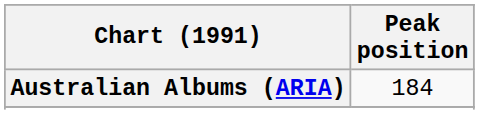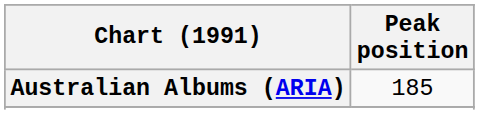Australian Albums (ARIA) | Peak position: 184 -> 185
